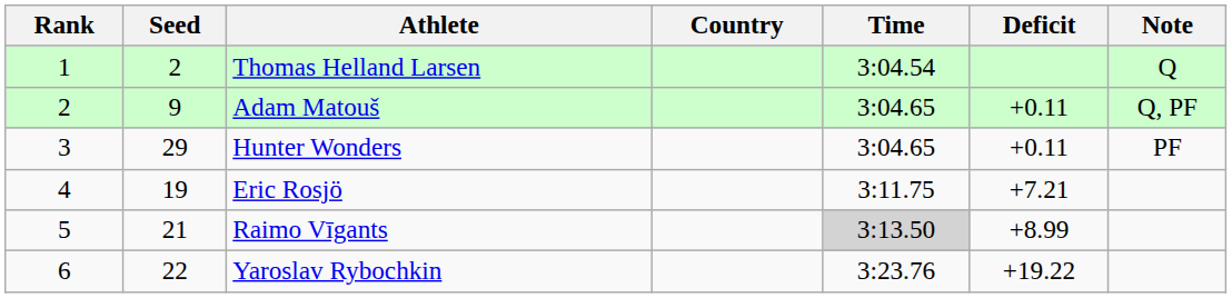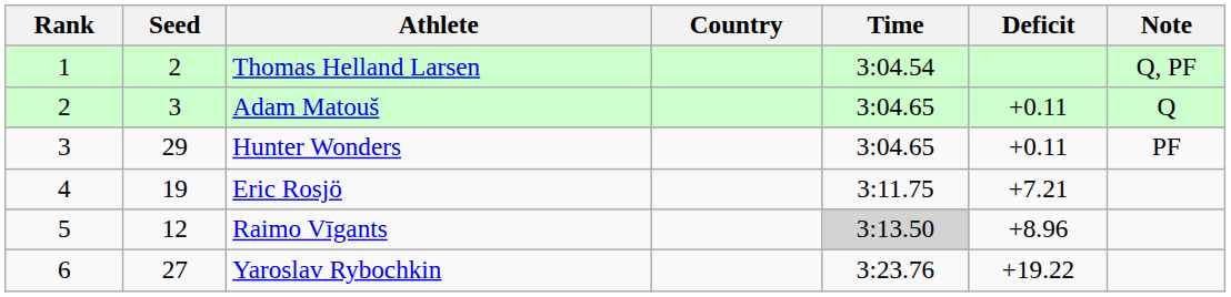Thomas Helland Larsen | Note: Q -> Q, PF
Adam Matouš | Seed: 9 -> 3
Adam Matouš | Note: Q, PF -> Q
Raimo Vīgants | Seed: 21 -> 12
Raimo Vīgants | Deficit: +8.99 -> +8.96
Yaroslav Rybochkin | Seed: 22 -> 27
